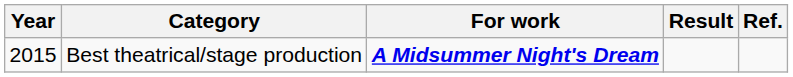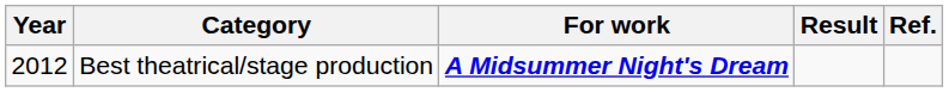Best theatrical/stage production | Year: 2015 -> 2012
